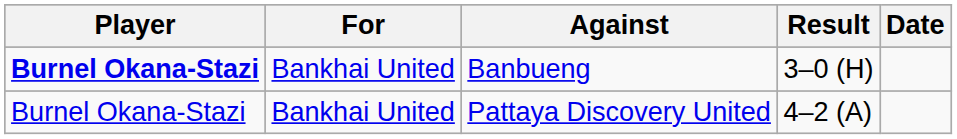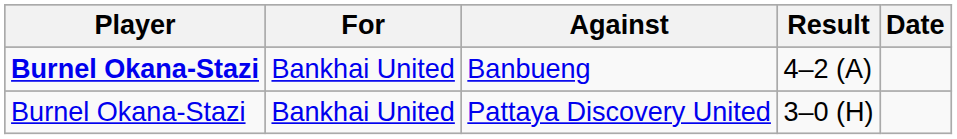Banbueng | Result: 3–0 (H) -> 4–2 (A)
Pattaya Discovery United | Result: 4–2 (A) -> 3–0 (H)
